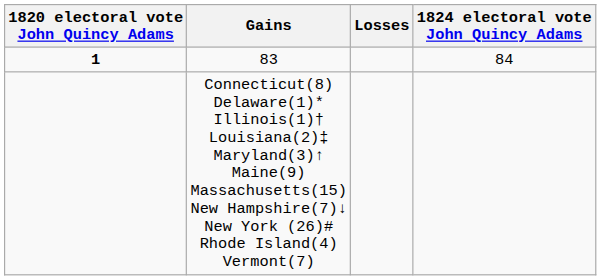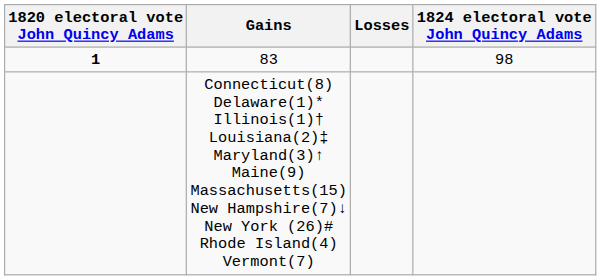83 | 1824 electoral vote John Quincy Adams: 84 -> 98
